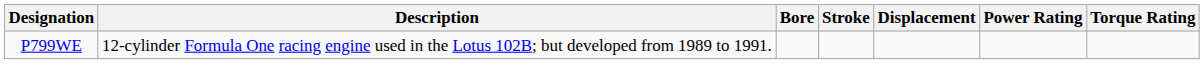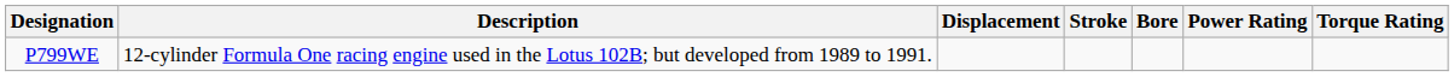columns swapped: Bore <-> Displacement
